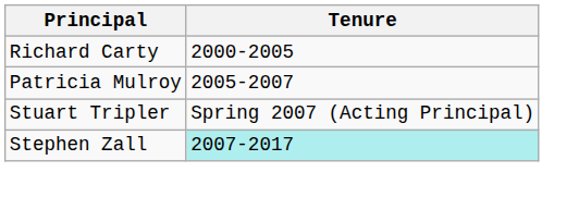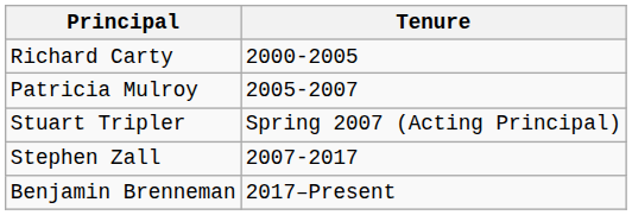Stephen Zall | Tenure: paleturquoise background -> no background
+ row: Benjamin Brenneman | 2017–Present
